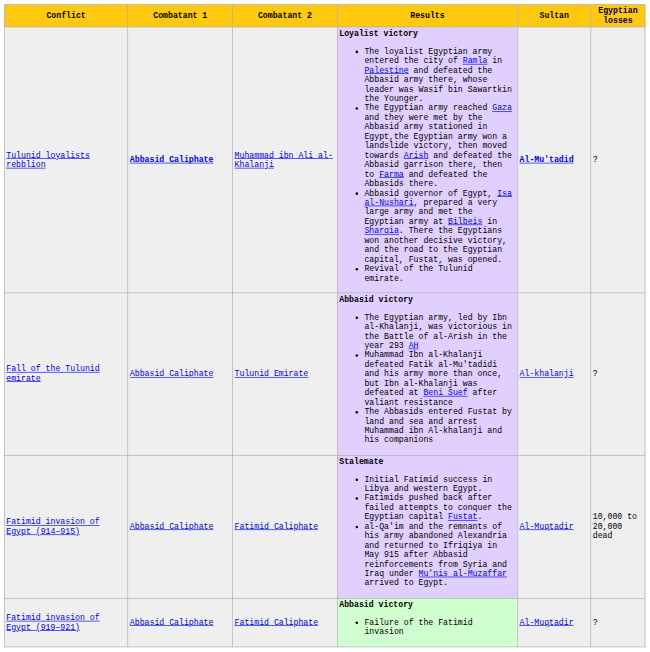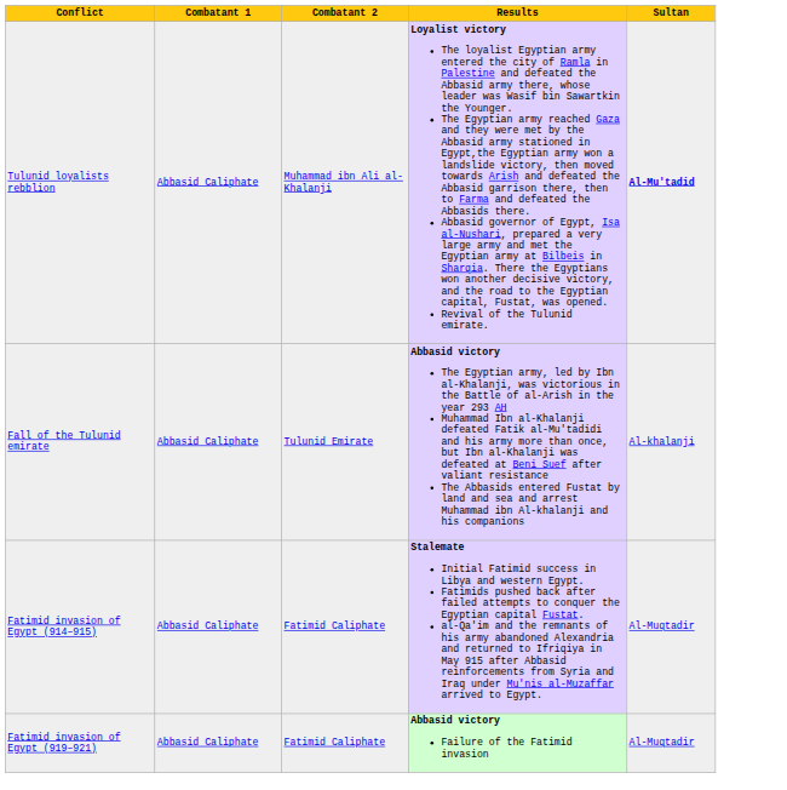- column: Egyptian losses | ? | ? | 10,000 to 20,000 dead | ?
Tulunid loyalists rebblion | Combatant 1: bold -> normal
